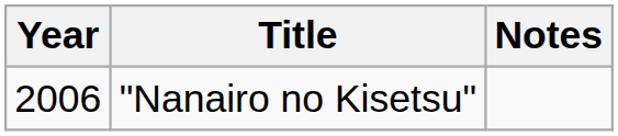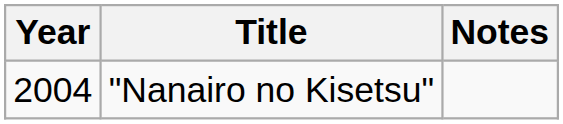"Nanairo no Kisetsu" | Year: 2006 -> 2004
